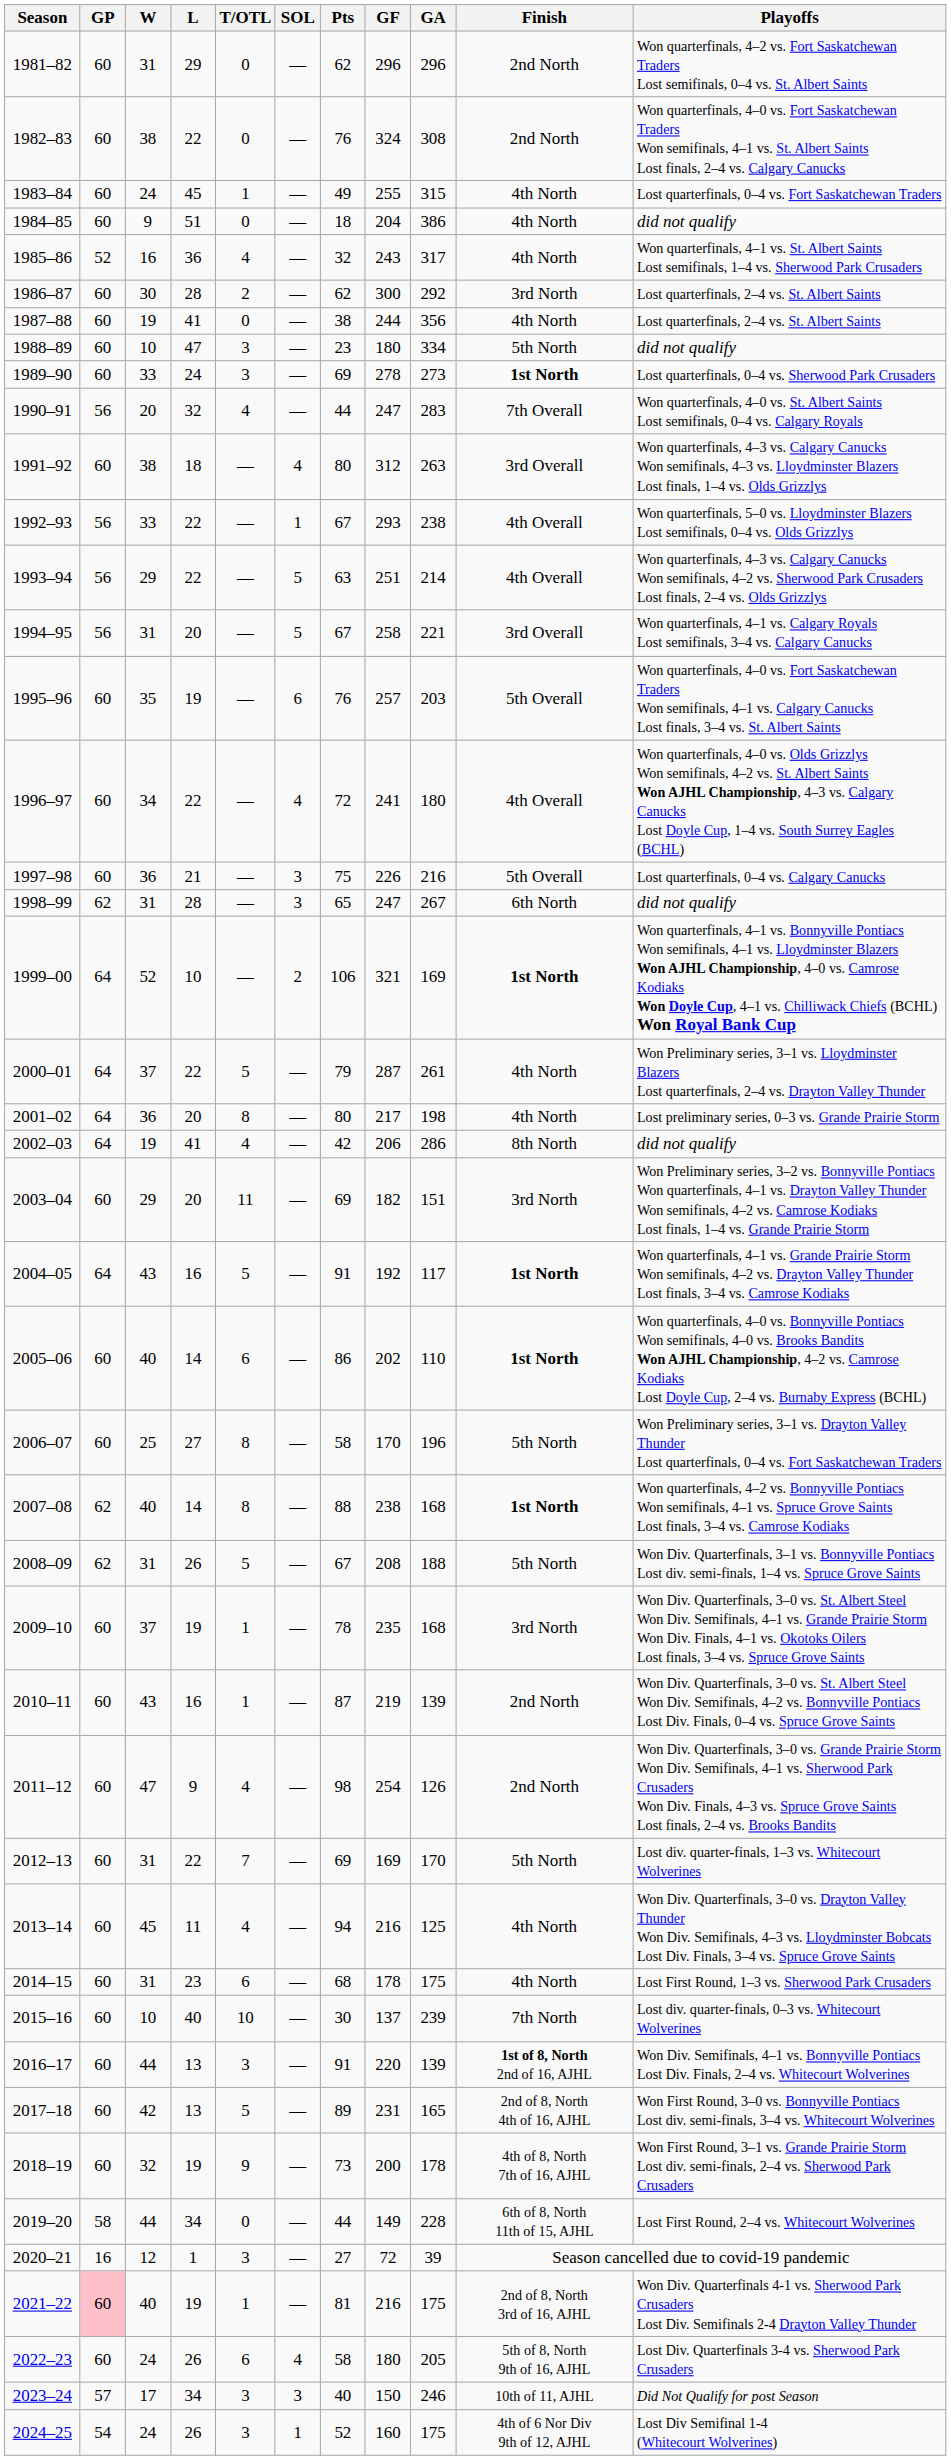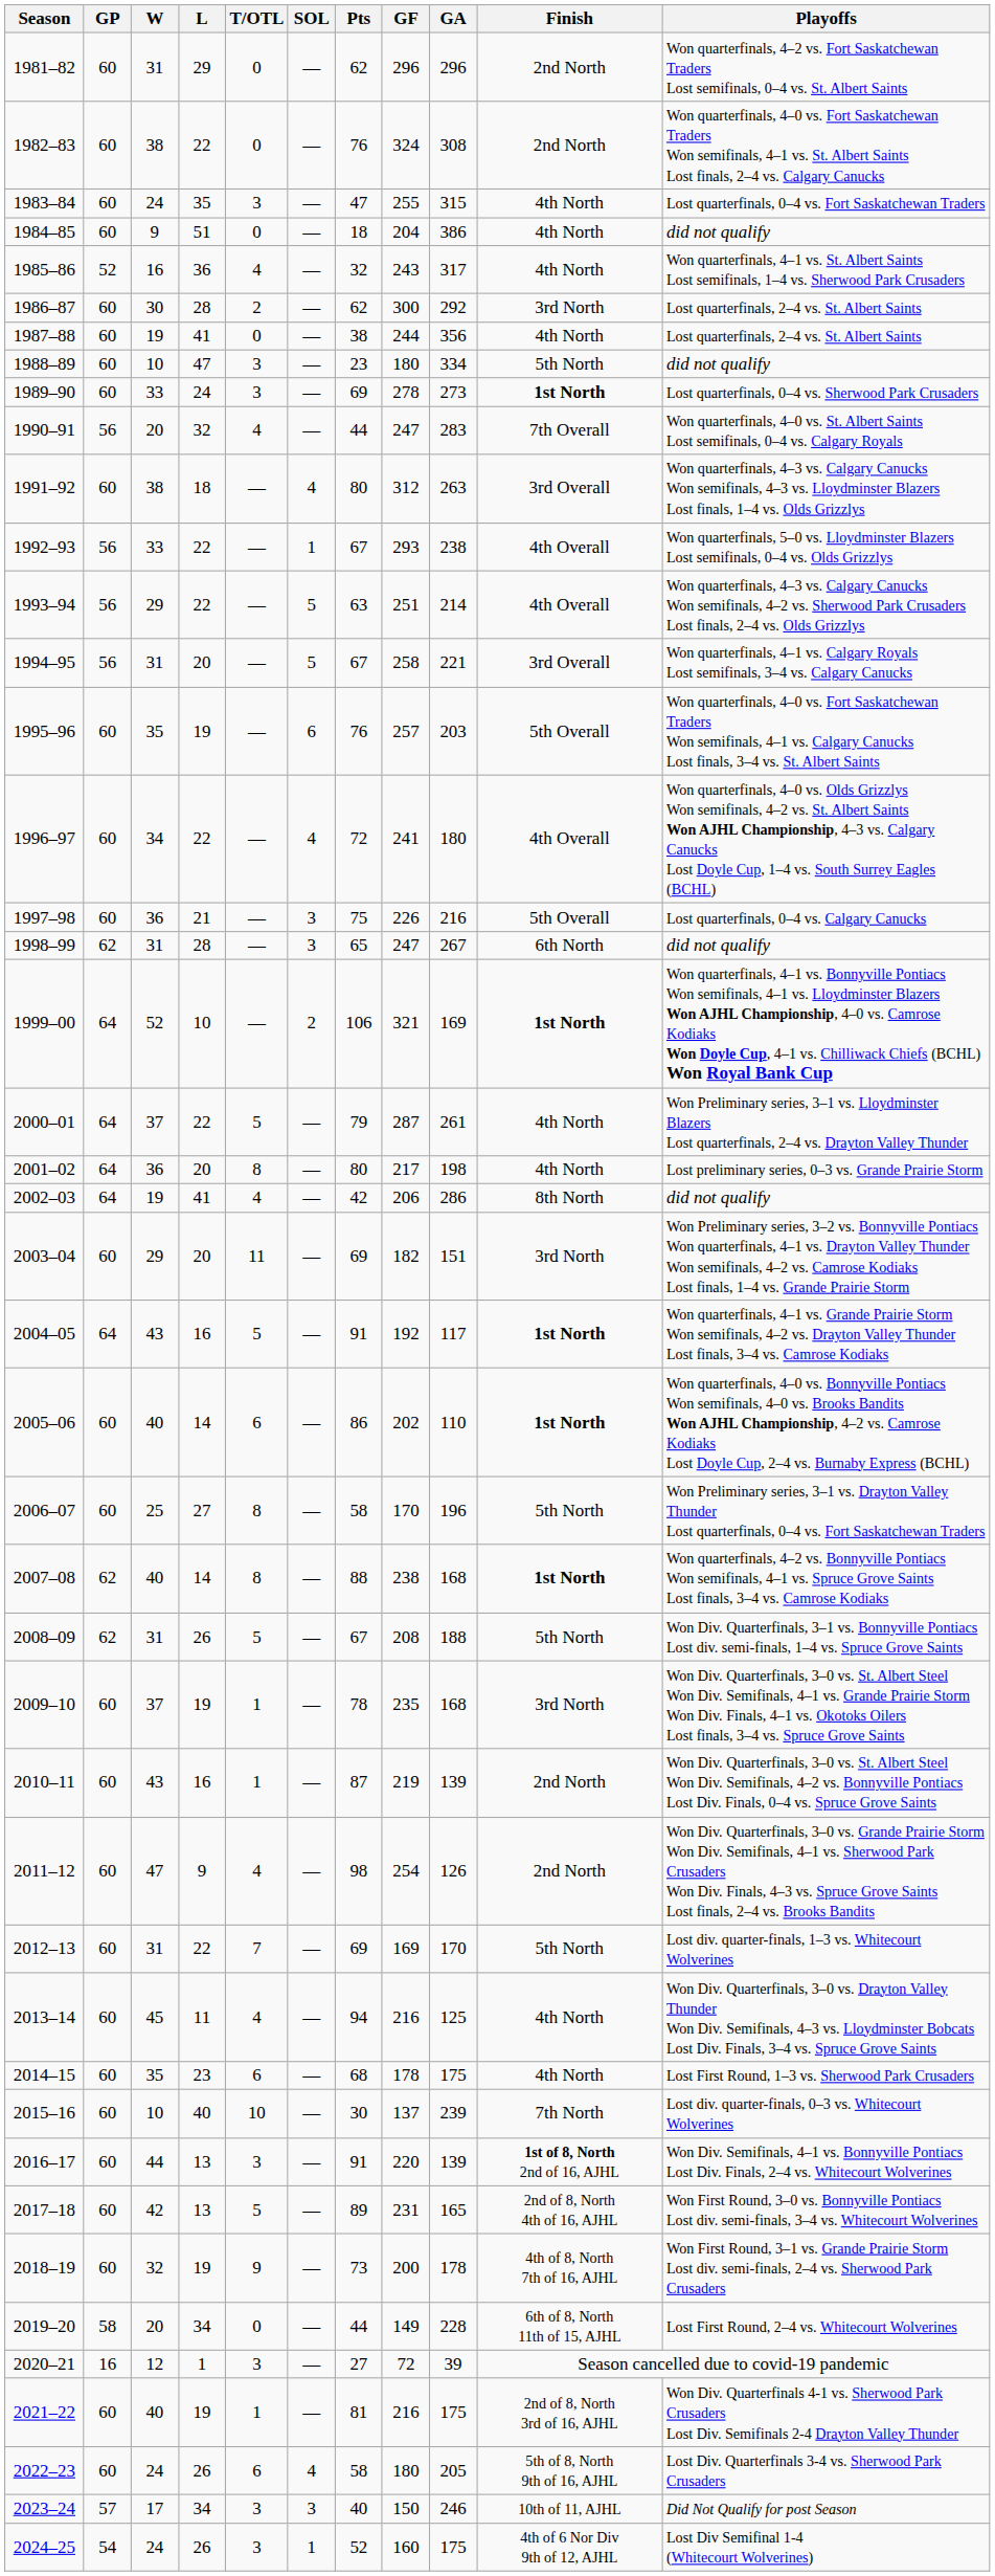1983–84 | L: 45 -> 35
1983–84 | T/OTL: 1 -> 3
1983–84 | Pts: 49 -> 47
2014–15 | W: 31 -> 35
2019–20 | W: 44 -> 20
2021–22 | GP: pink background -> no background
